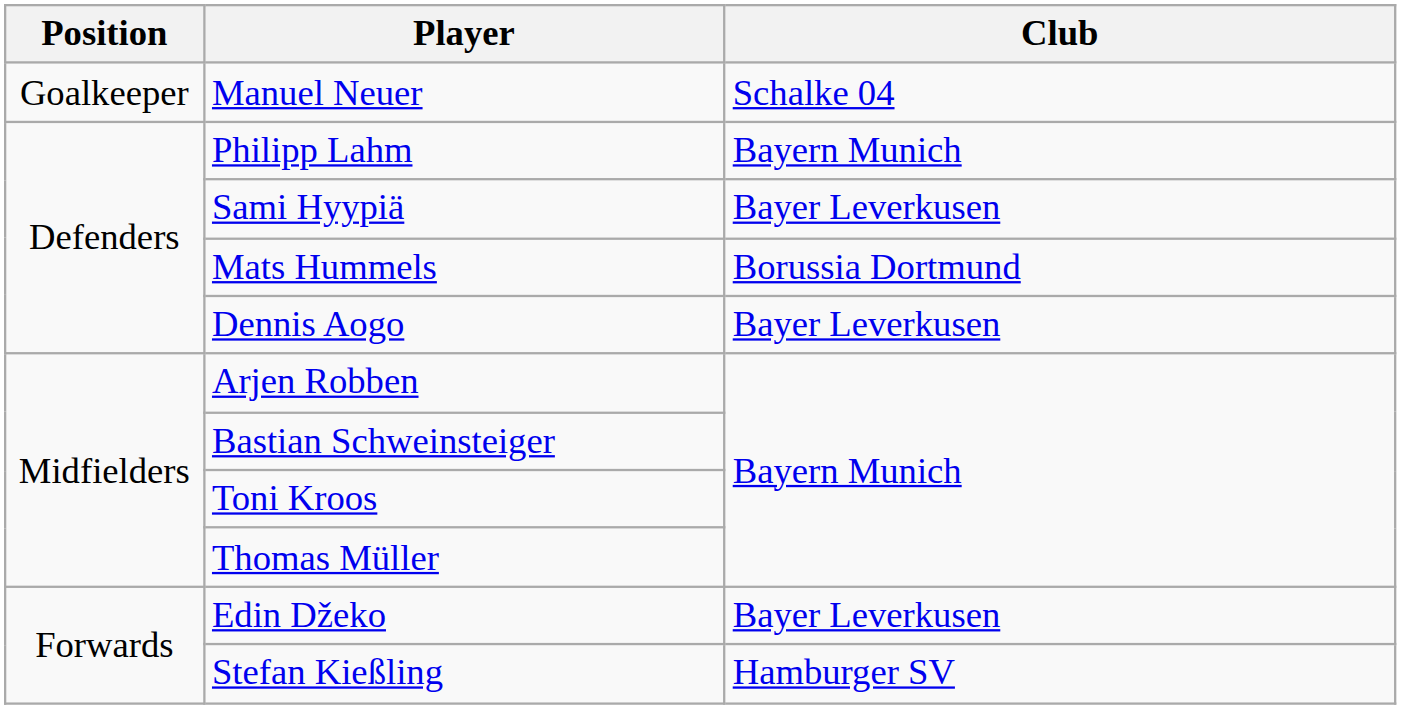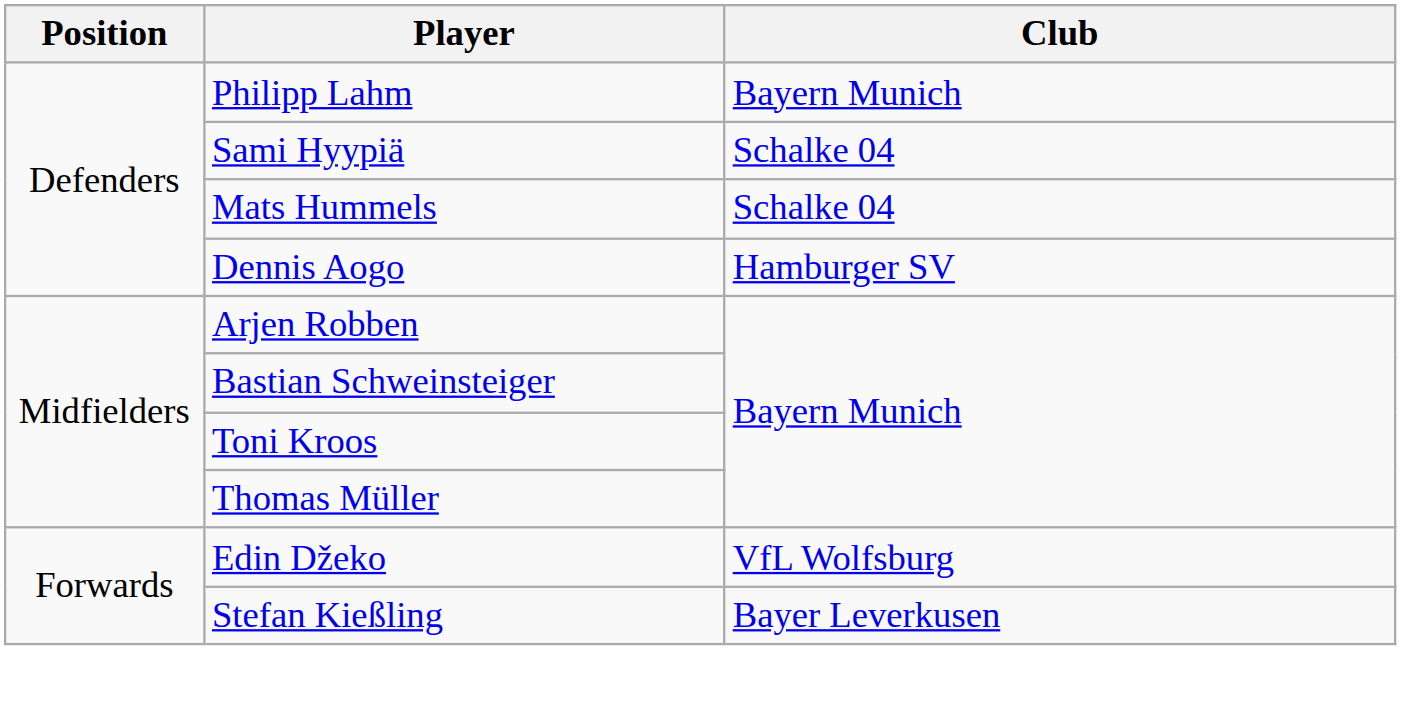- row: Goalkeeper | Manuel Neuer | Schalke 04
Sami Hyypiä | Club: Bayer Leverkusen -> Schalke 04
Mats Hummels | Club: Borussia Dortmund -> Schalke 04
Dennis Aogo | Club: Bayer Leverkusen -> Hamburger SV
Edin Džeko | Club: Bayer Leverkusen -> VfL Wolfsburg
Stefan Kießling | Club: Hamburger SV -> Bayer Leverkusen
